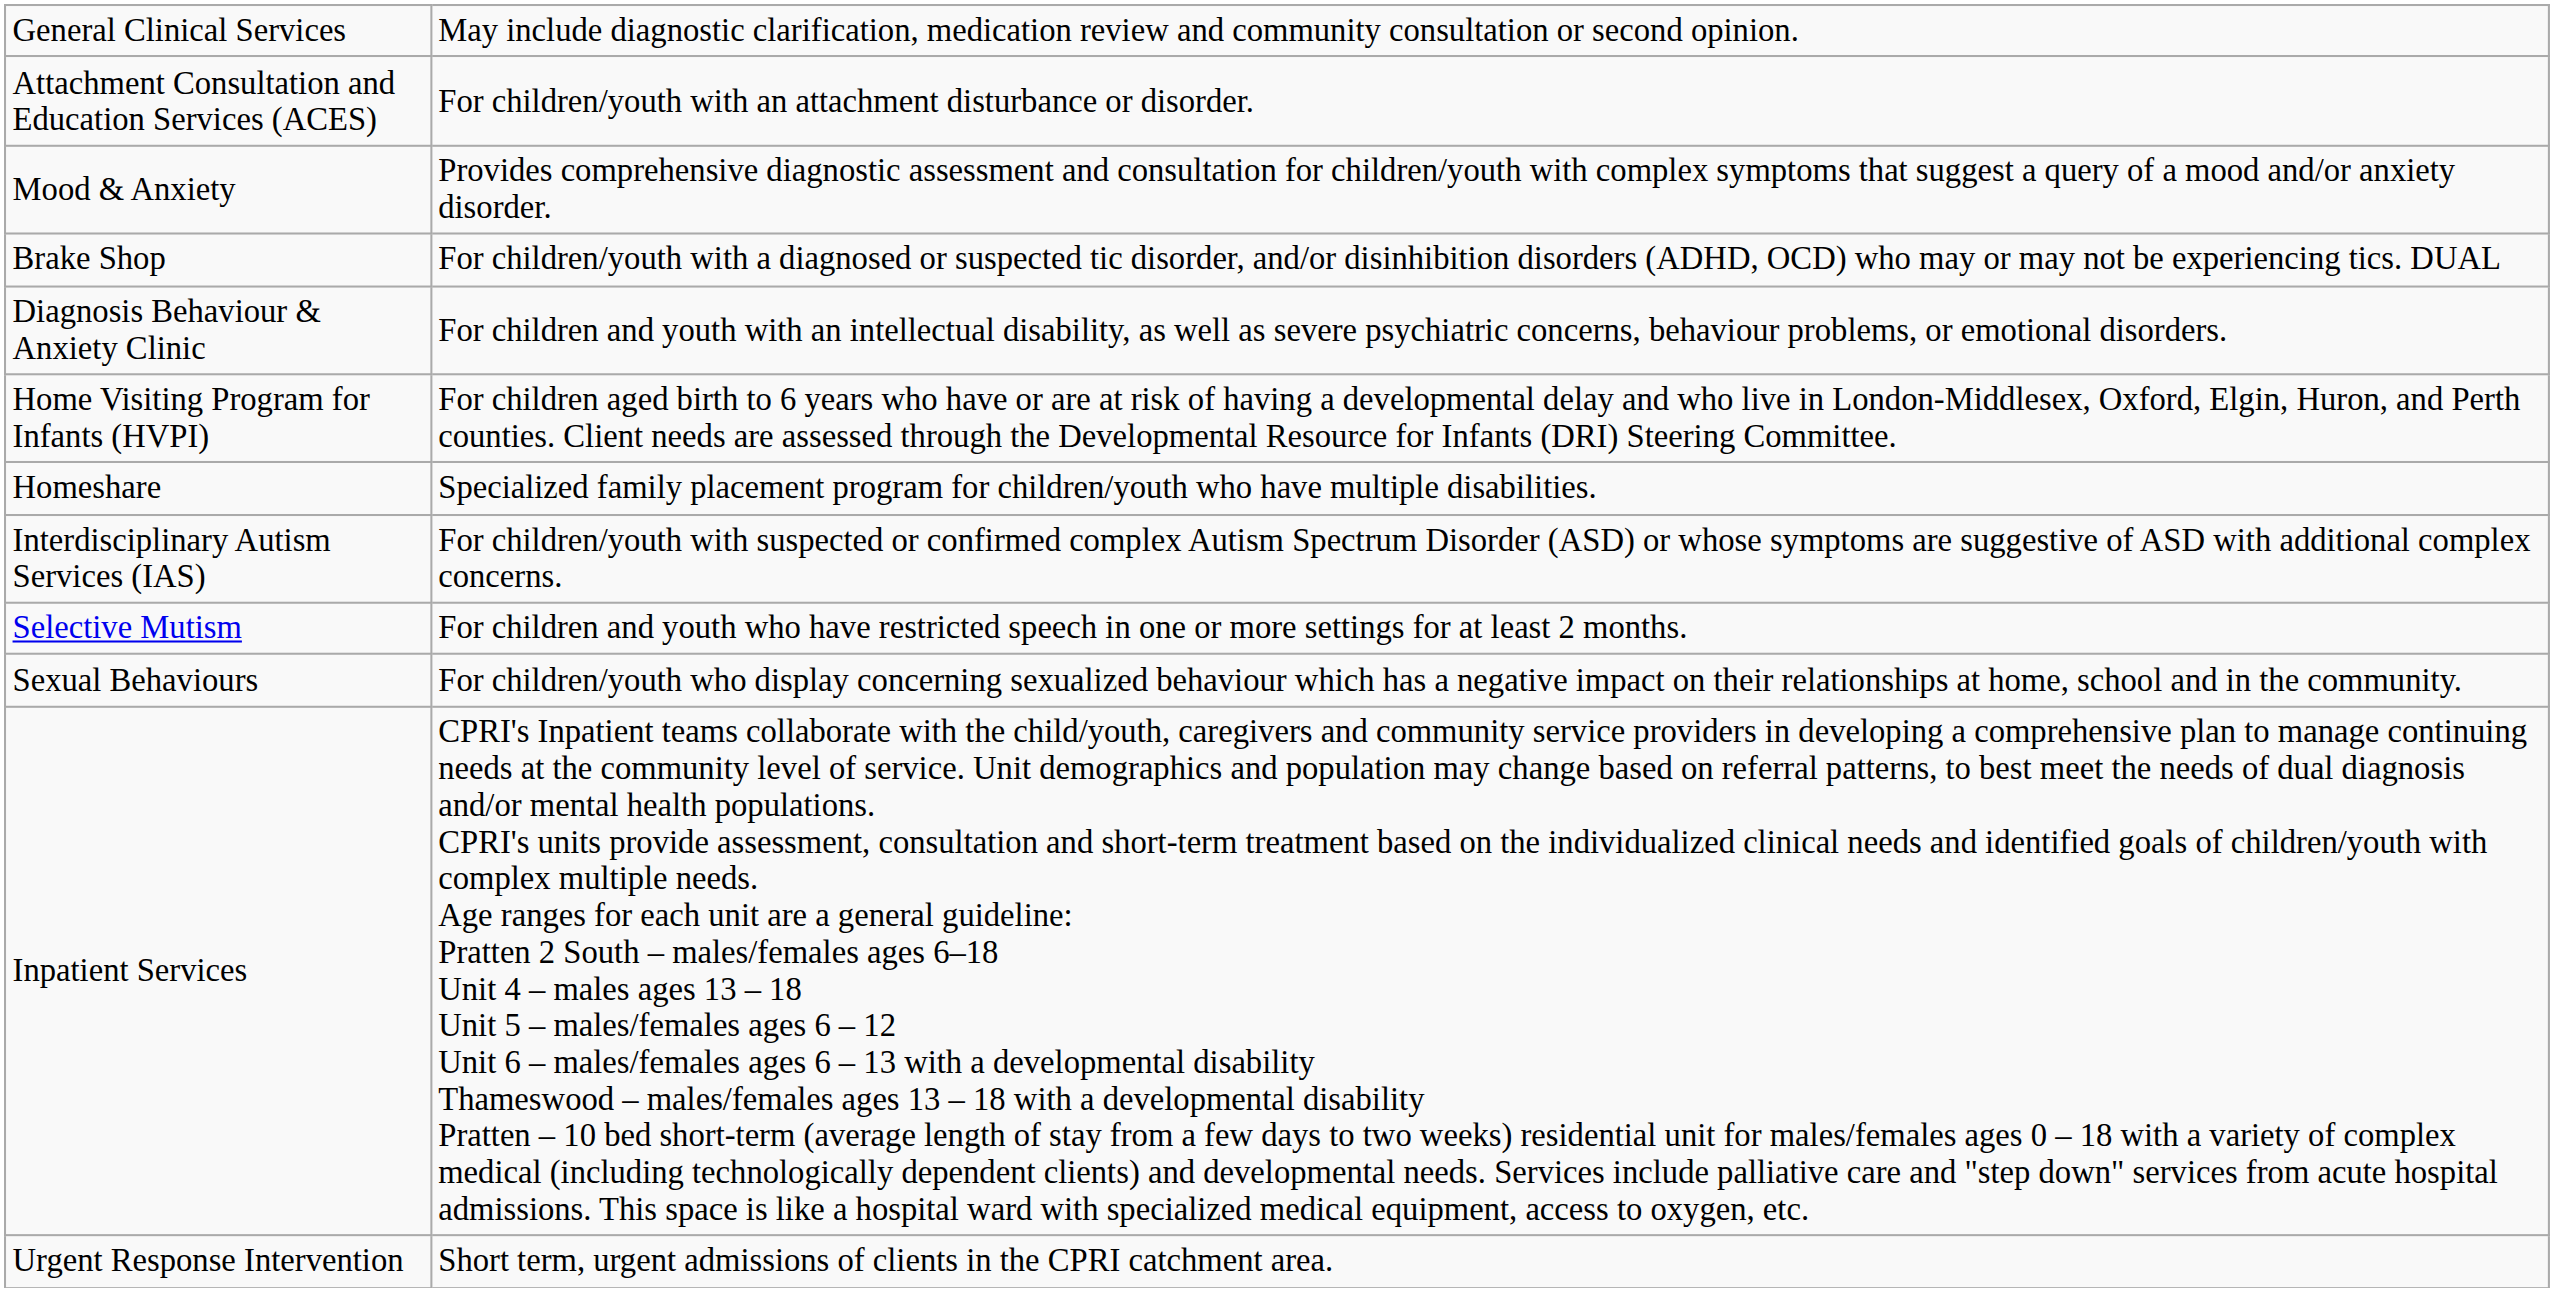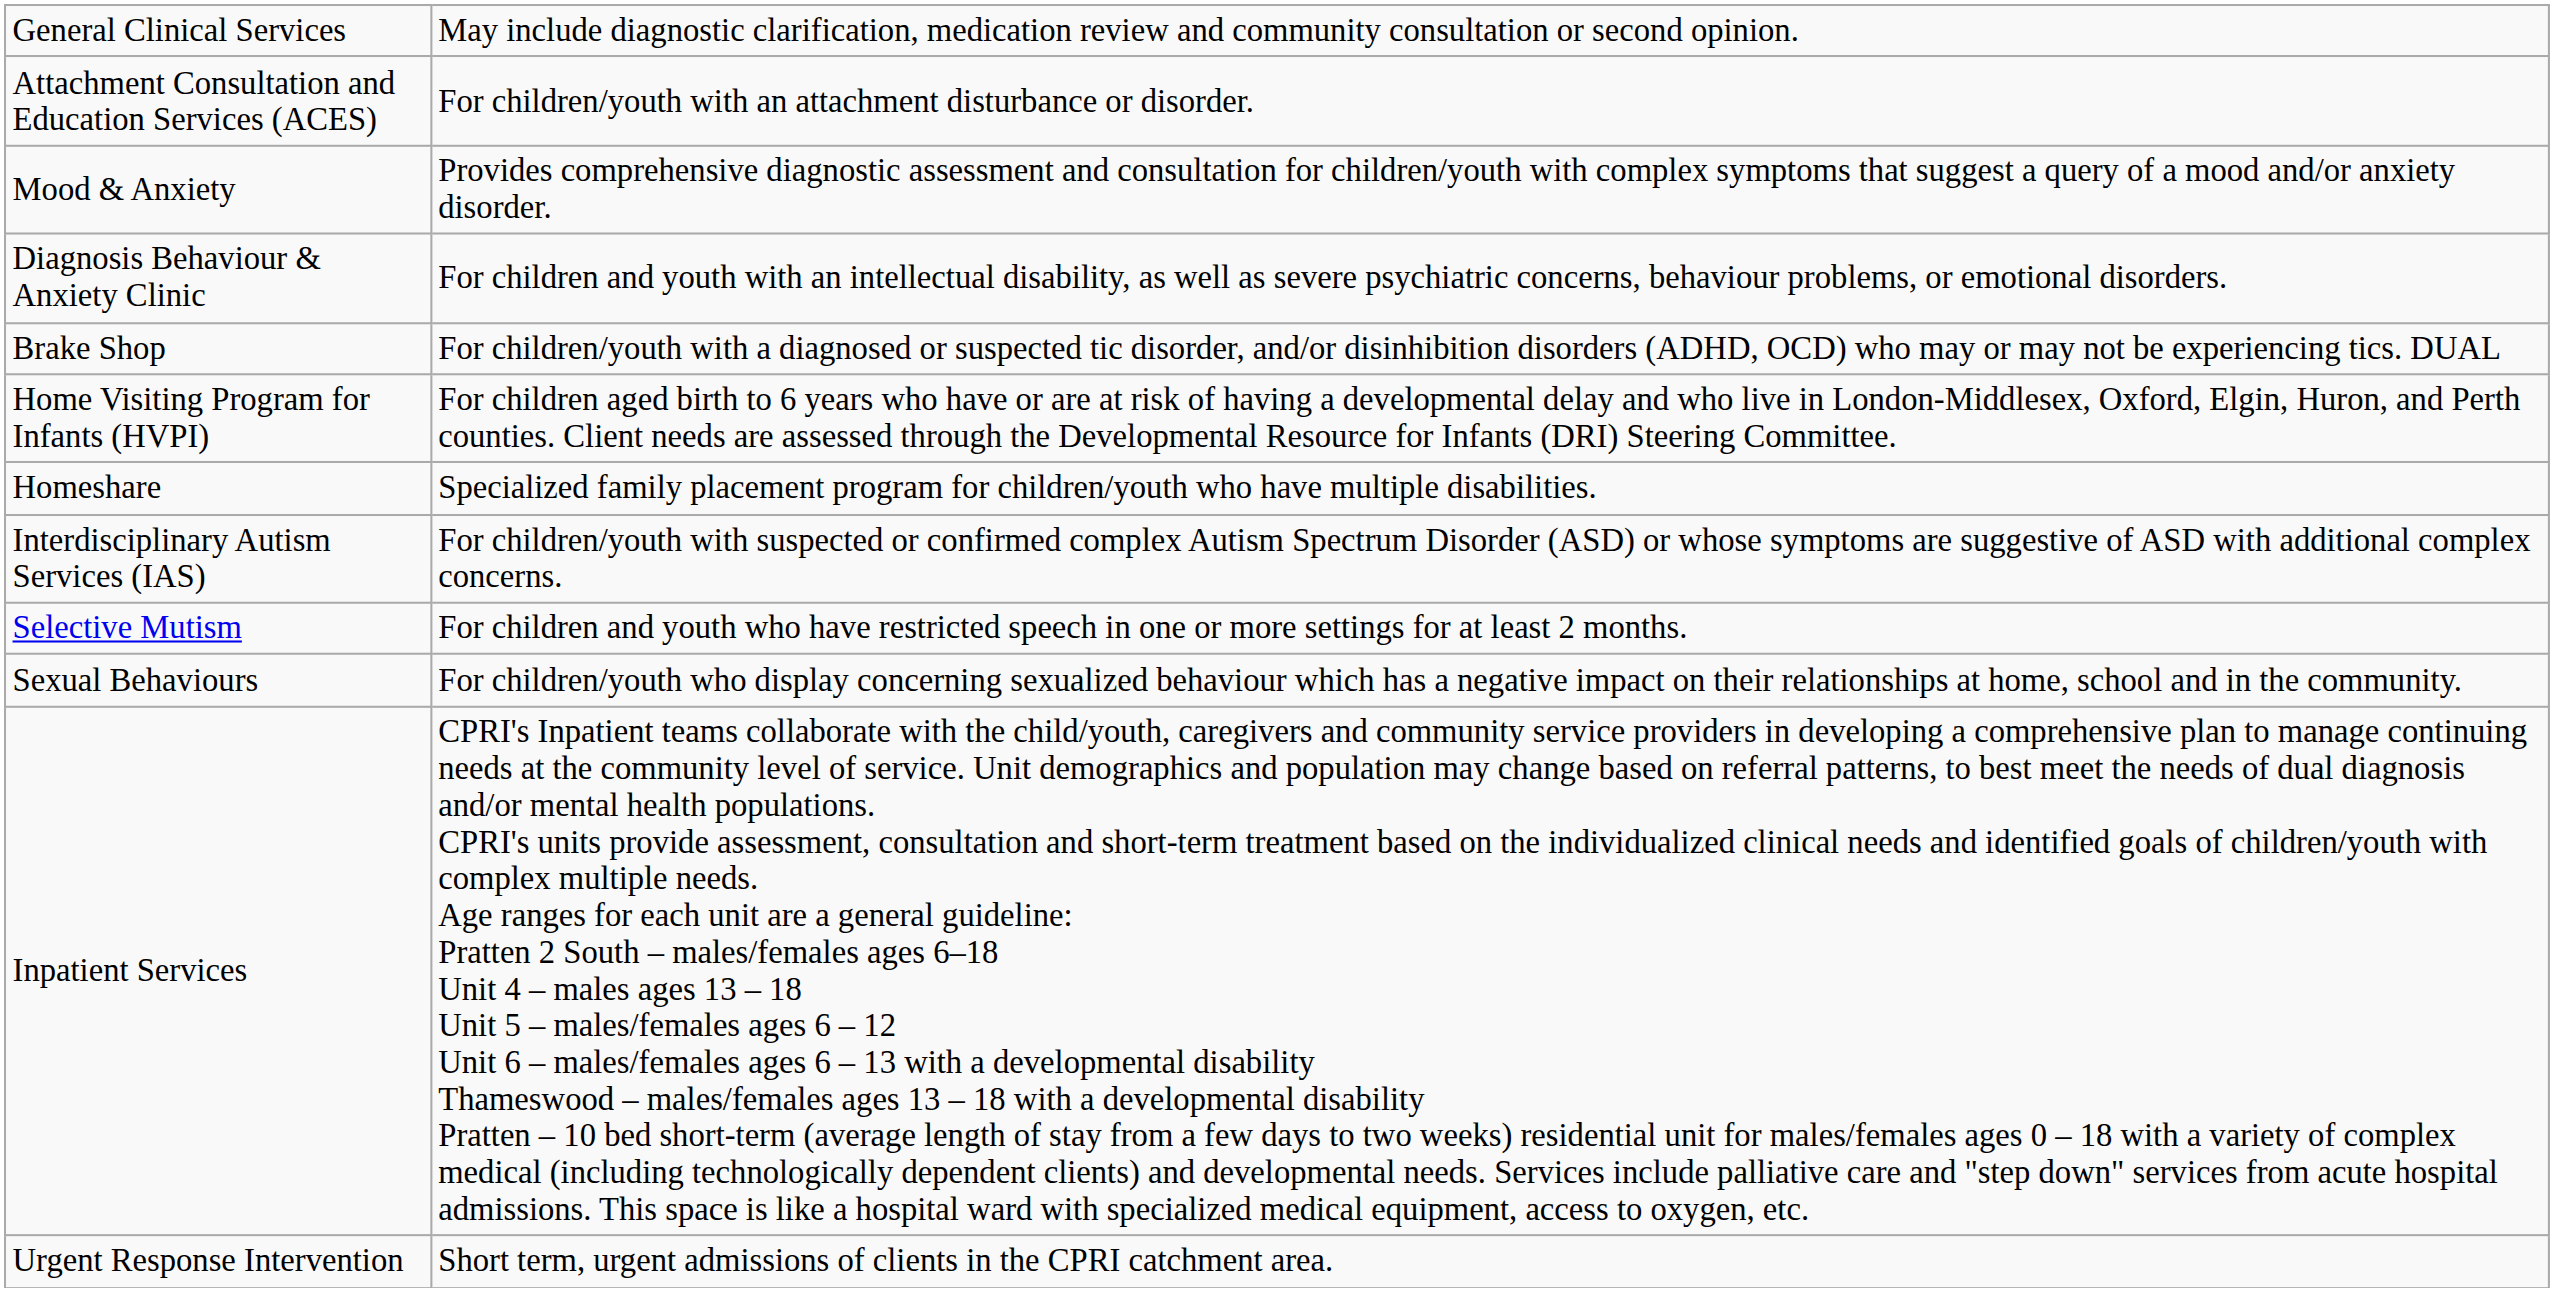rows swapped: Brake Shop <-> Diagnosis Behaviour & Anxiety Clinic
